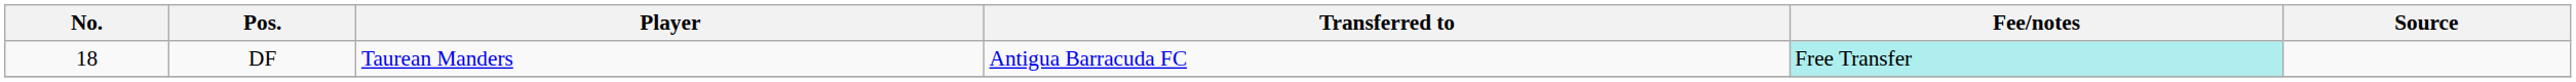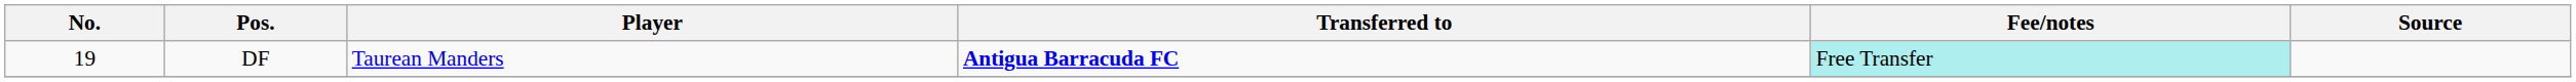DF | No.: 18 -> 19
DF | Transferred to: normal -> bold
